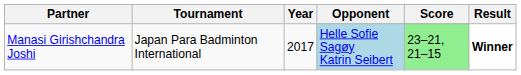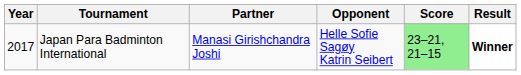columns swapped: Year <-> Partner
Japan Para Badminton International | Opponent: lightblue background -> no background
